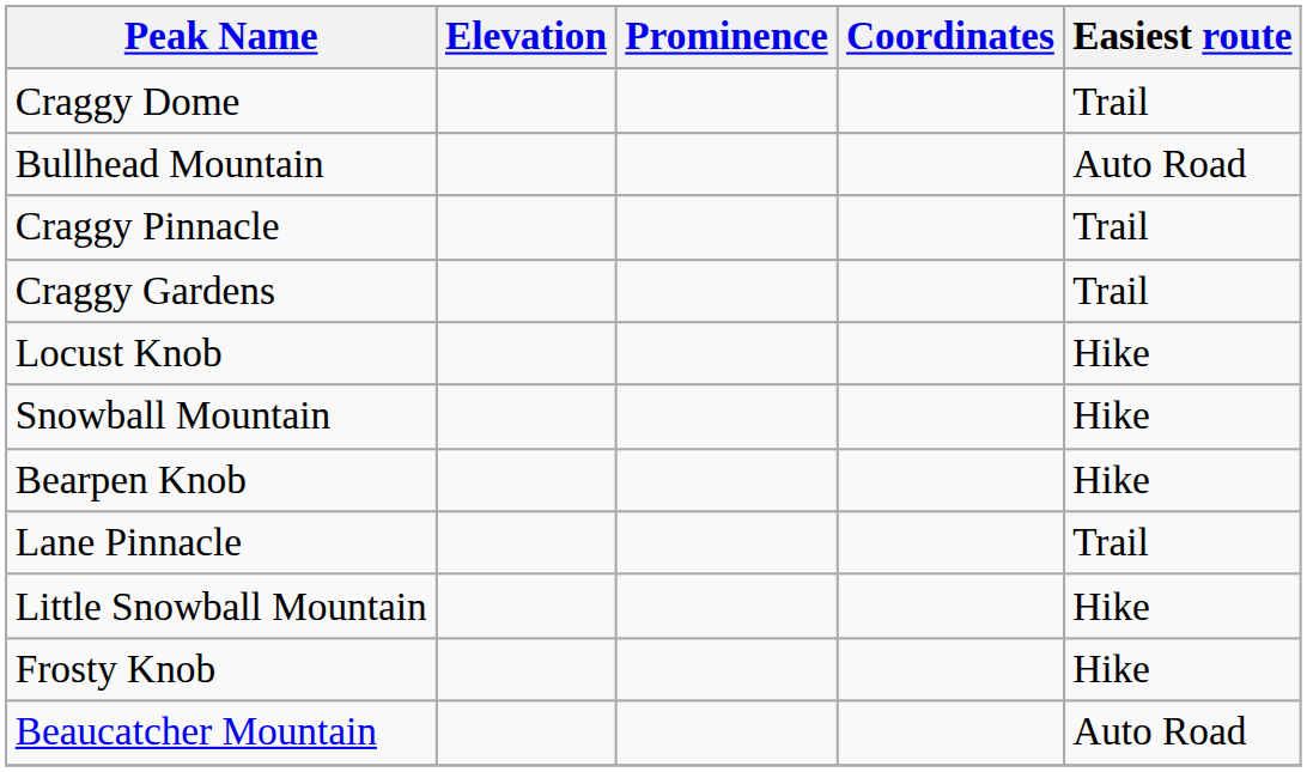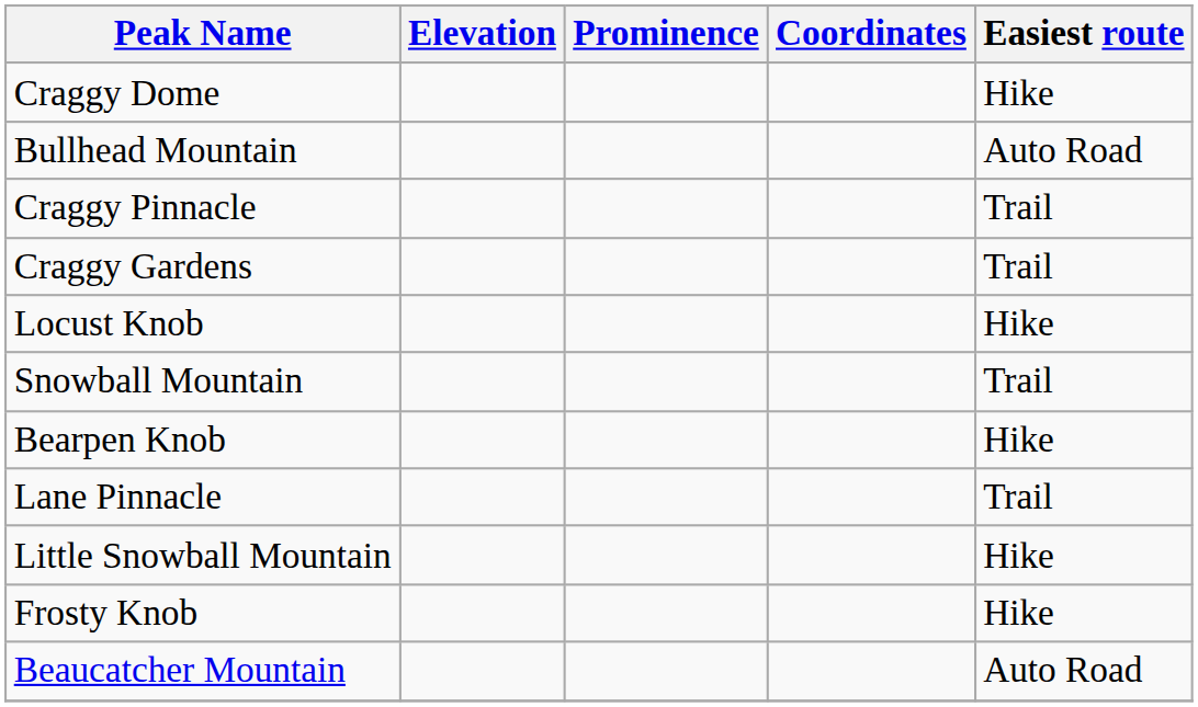Craggy Dome | Easiest route: Trail -> Hike
Snowball Mountain | Easiest route: Hike -> Trail
